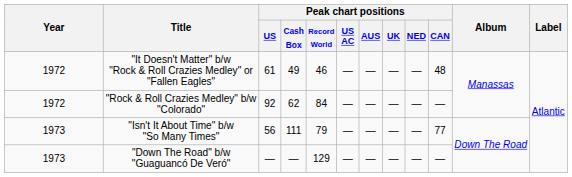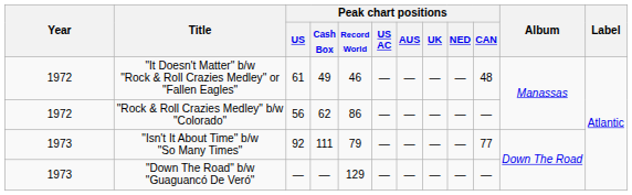"Rock & Roll Crazies Medley" b/w "Colorado" | Peak chart positions / US: 92 -> 56
"Rock & Roll Crazies Medley" b/w "Colorado" | Peak chart positions / Record World: 84 -> 86
"Isn't It About Time" b/w "So Many Times" | Peak chart positions / US: 56 -> 92
